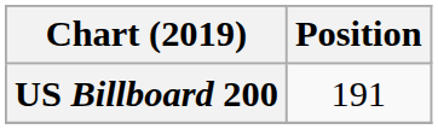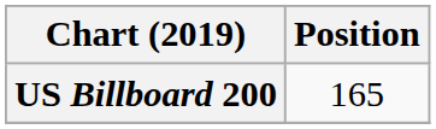US Billboard 200 | Position: 191 -> 165
